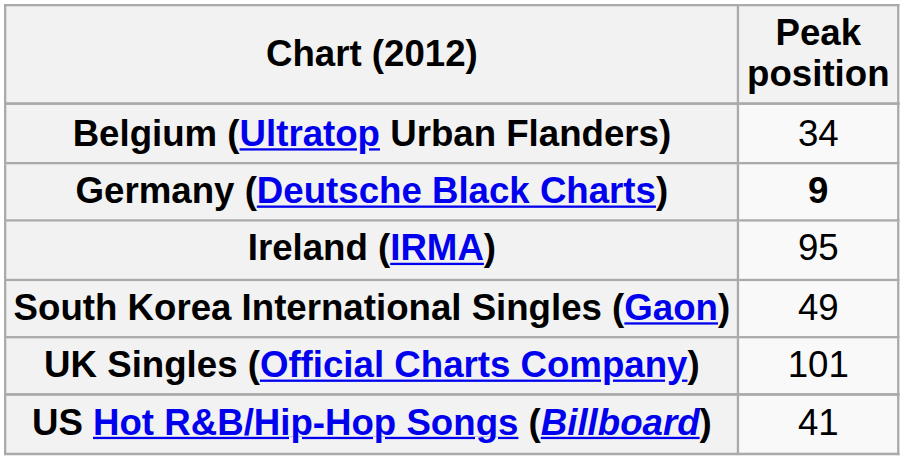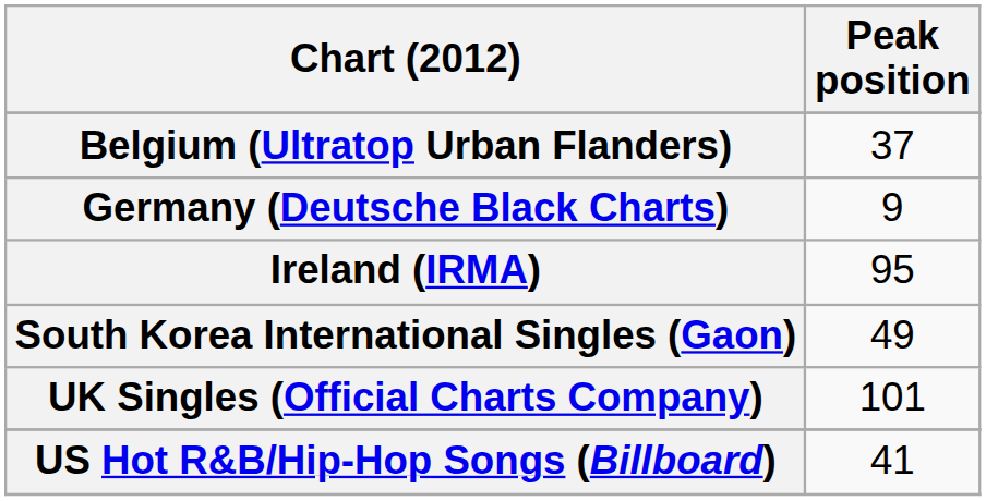Belgium (Ultratop Urban Flanders) | Peak position: 34 -> 37
Germany (Deutsche Black Charts) | Peak position: bold -> normal
